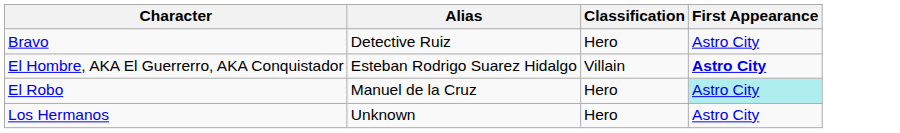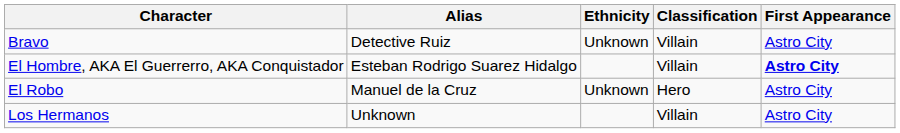+ column: Ethnicity | Unknown | Unknown
Bravo | Classification: Hero -> Villain
El Robo | First Appearance: paleturquoise background -> no background
Los Hermanos | Classification: Hero -> Villain
